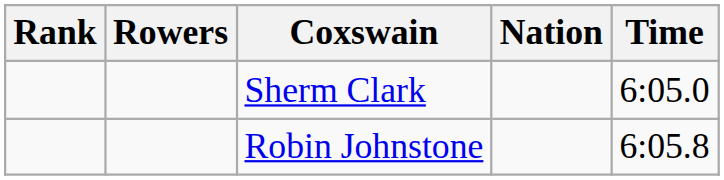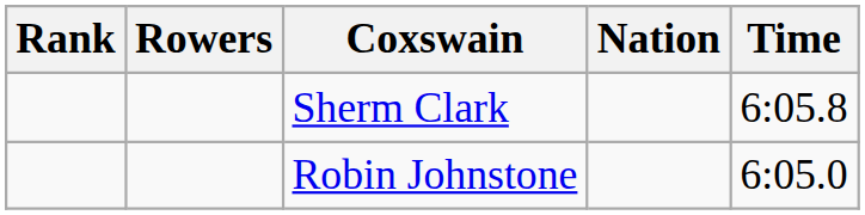Sherm Clark | Time: 6:05.0 -> 6:05.8
Robin Johnstone | Time: 6:05.8 -> 6:05.0
